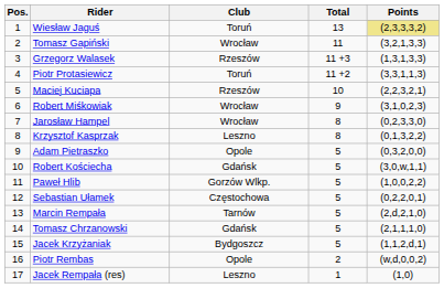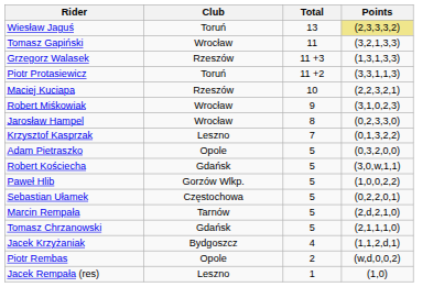- column: Pos. | 1 | 2 | 3 | 4 | 5 | 6 | 7 | 8 | 9 | 10 | 11 | 12 | 13 | 14 | 15 | 16 | 17
Krzysztof Kasprzak | Total: 8 -> 7
Jacek Krzyżaniak | Total: 5 -> 4
